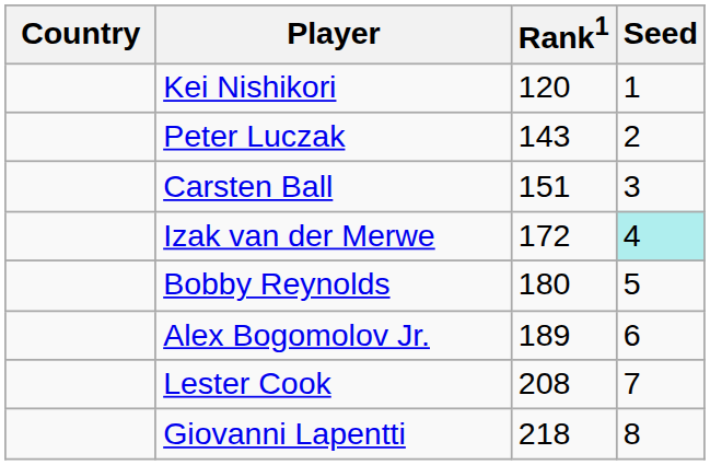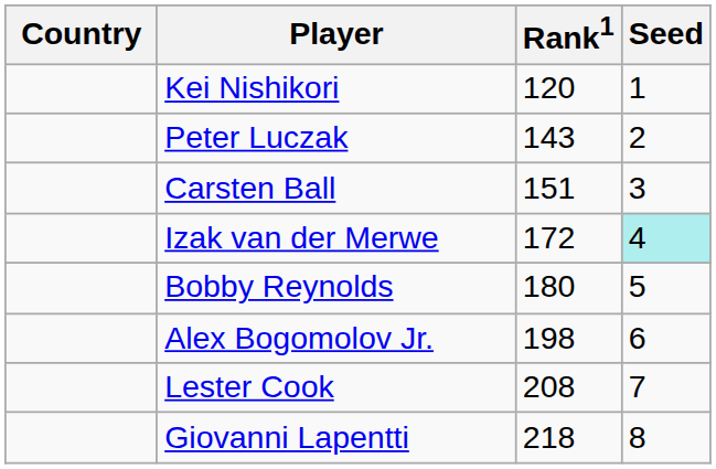Alex Bogomolov Jr. | Rank1: 189 -> 198
